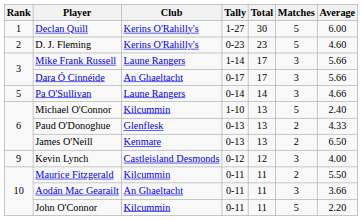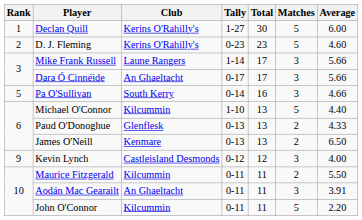Pa O'Sullivan | Club: Laune Rangers -> South Kerry
Pa O'Sullivan | Total: 14 -> 16
Michael O'Connor | Average: 2.40 -> 4.40
Aodán Mac Gearailt | Average: 3.66 -> 3.91
